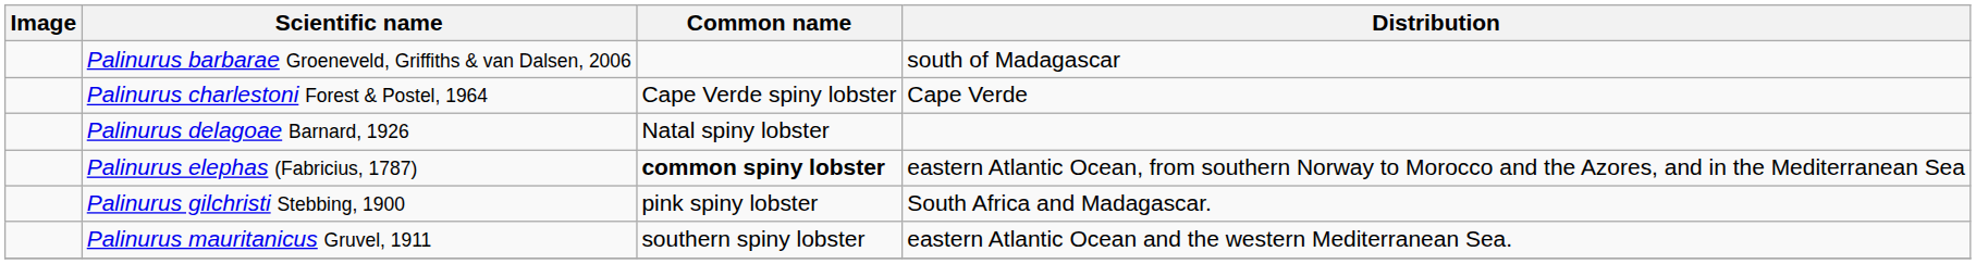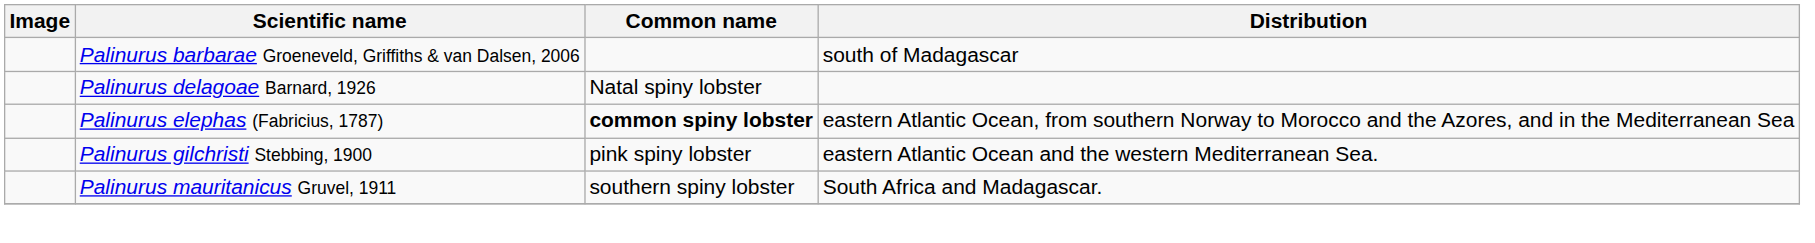- row: Palinurus charlestoni Forest & Postel, 1964 | Cape Verde spiny lobster | Cape Verde
Palinurus gilchristi Stebbing, 1900 | Distribution: South Africa and Madagascar. -> eastern Atlantic Ocean and the western Mediterranean Sea.
Palinurus mauritanicus Gruvel, 1911 | Distribution: eastern Atlantic Ocean and the western Mediterranean Sea. -> South Africa and Madagascar.
